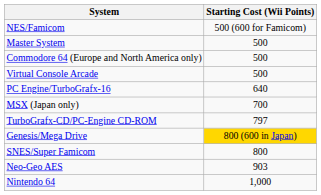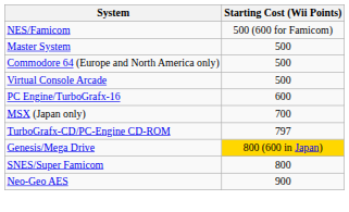PC Engine/TurboGrafx-16 | Starting Cost (Wii Points): 640 -> 600
Neo-Geo AES | Starting Cost (Wii Points): 903 -> 900
- row: Nintendo 64 | 1,000
